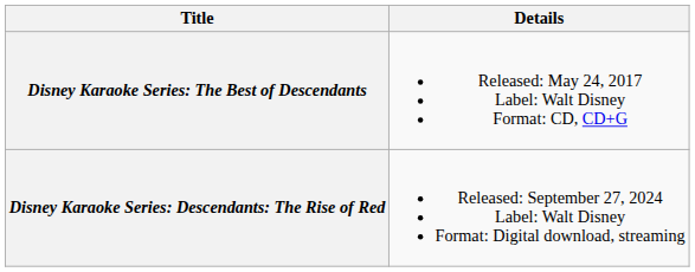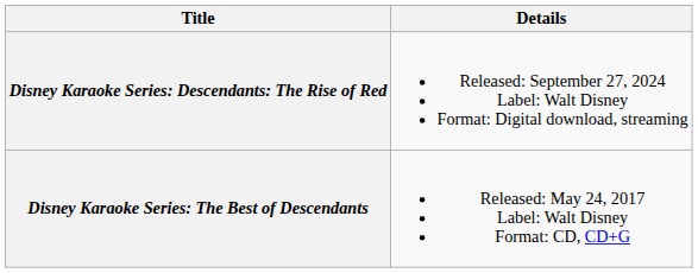rows swapped: Disney Karaoke Series: The Best of Descendants <-> Disney Karaoke Series: Descendants: The Rise of Red
